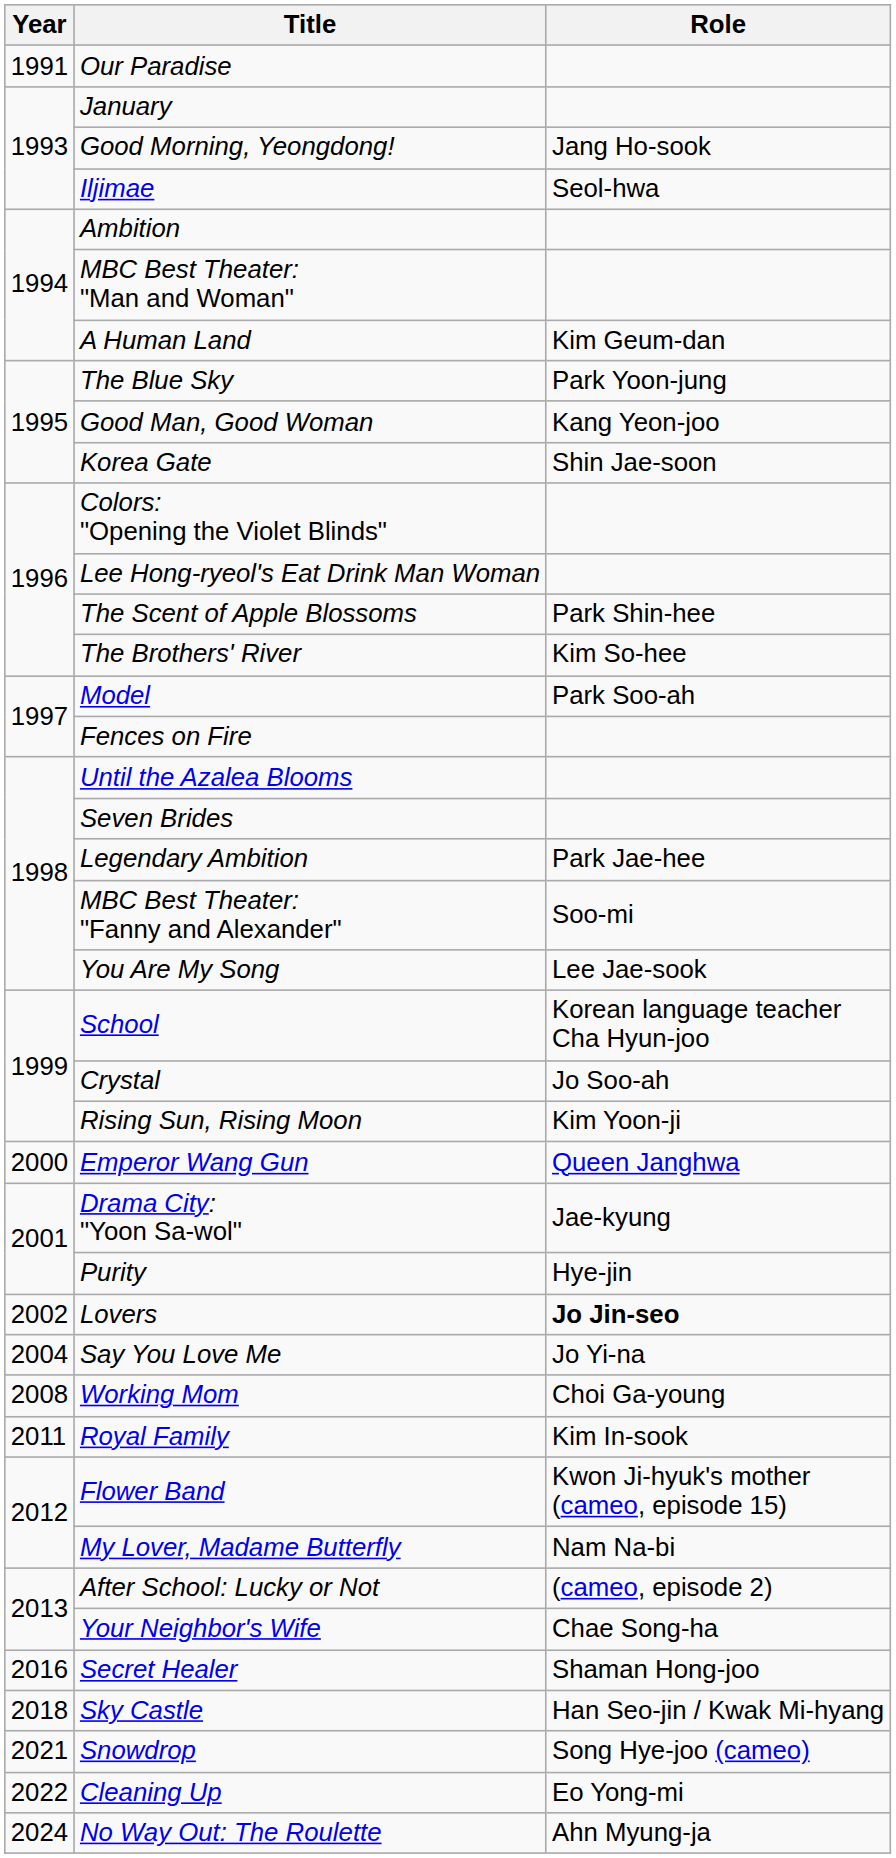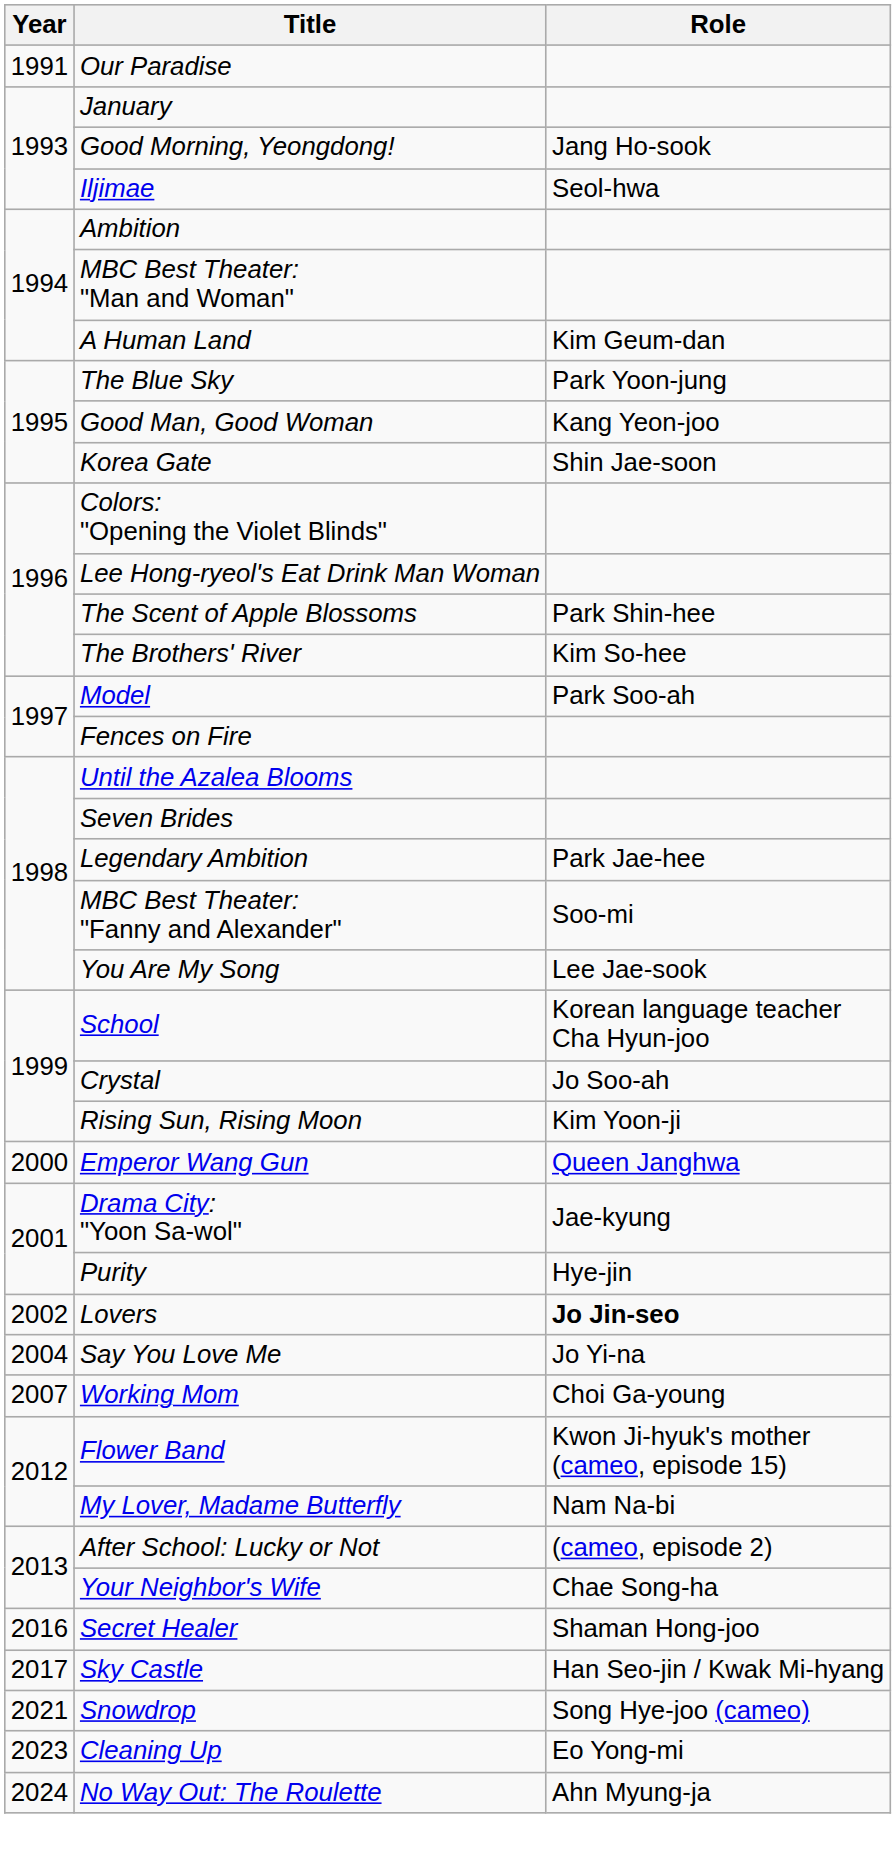Working Mom | Year: 2008 -> 2007
- row: 2011 | Royal Family | Kim In-sook
Sky Castle | Year: 2018 -> 2017
Cleaning Up | Year: 2022 -> 2023
